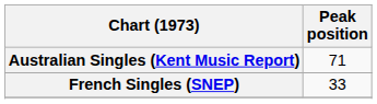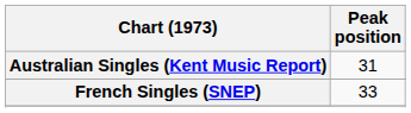Australian Singles (Kent Music Report) | Peak position: 71 -> 31
